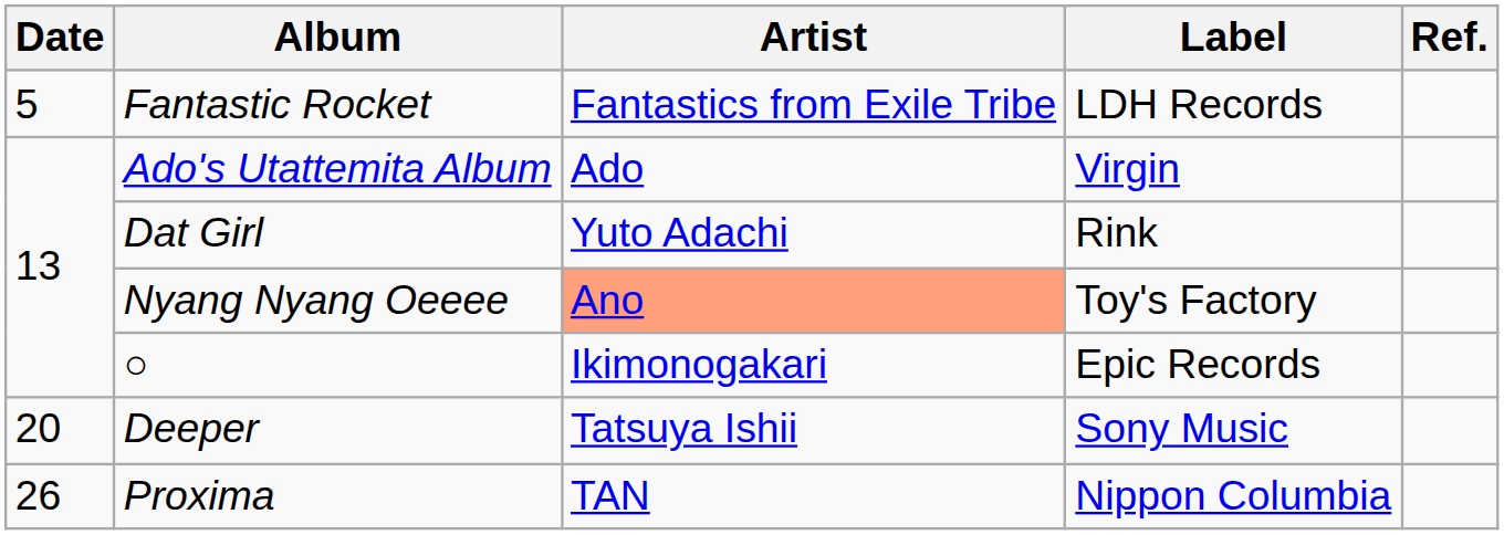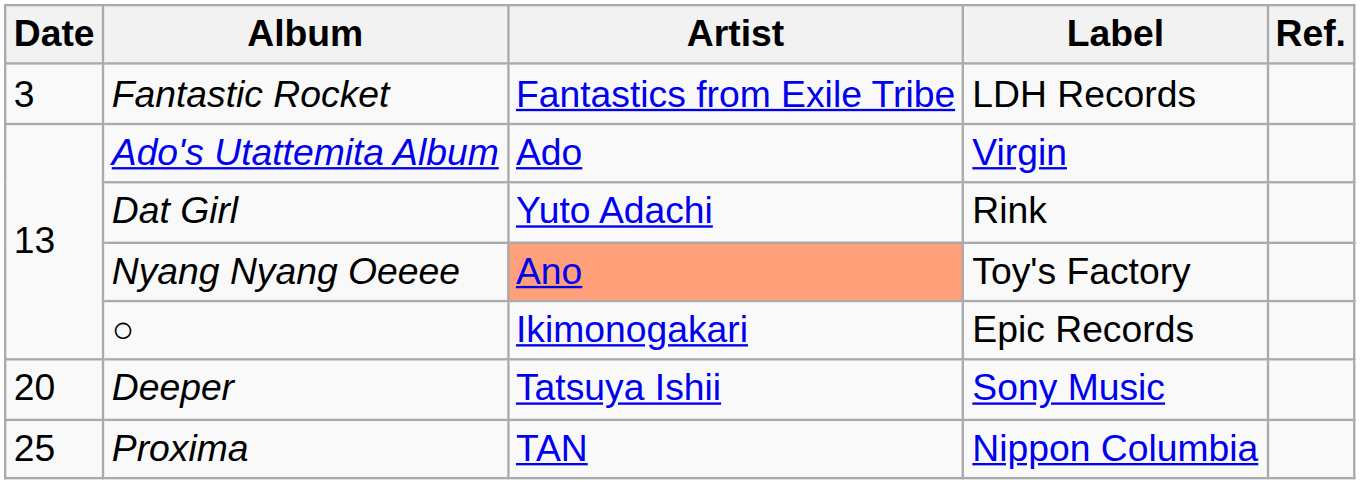Fantastic Rocket | Date: 5 -> 3
Proxima | Date: 26 -> 25
